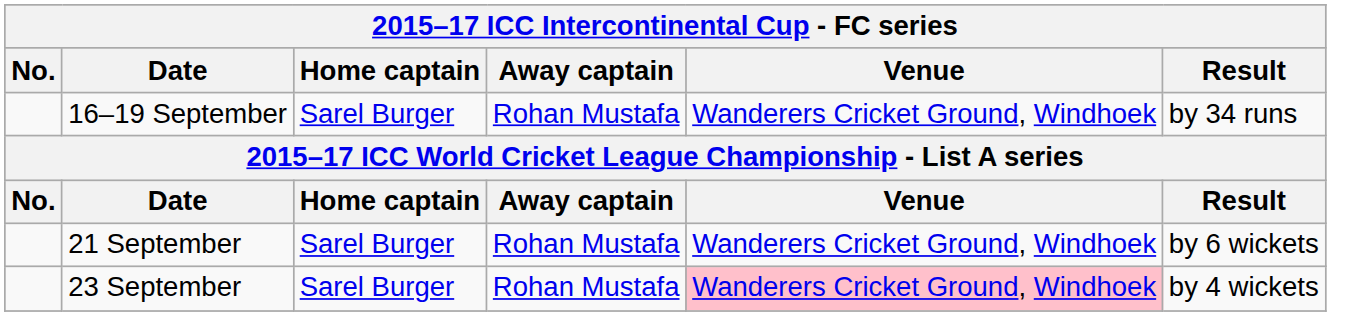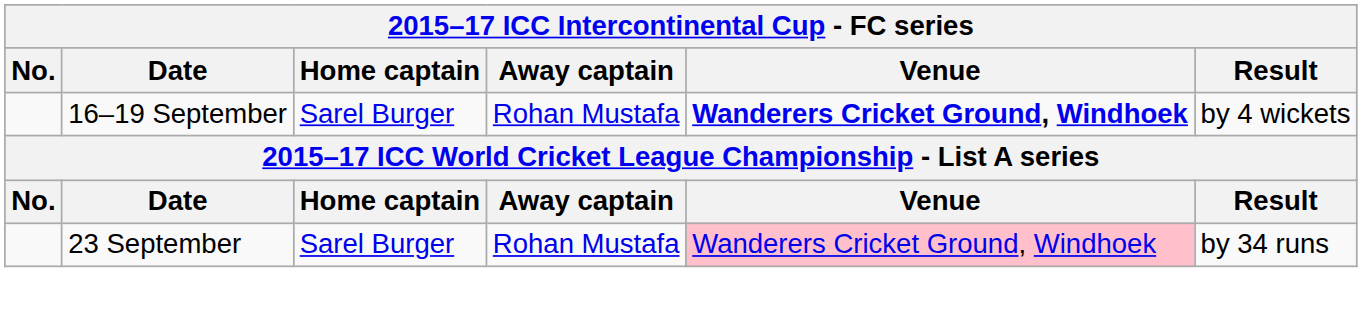16–19 September | Venue: normal -> bold
16–19 September | Result: by 34 runs -> by 4 wickets
- row: 21 September | Sarel Burger | Rohan Mustafa | Wanderers Cricket Ground, Windhoek | by 6 wickets
23 September | Result: by 4 wickets -> by 34 runs
